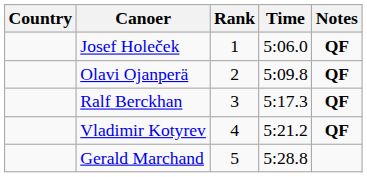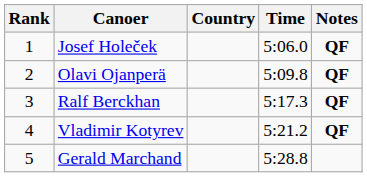columns swapped: Rank <-> Country
